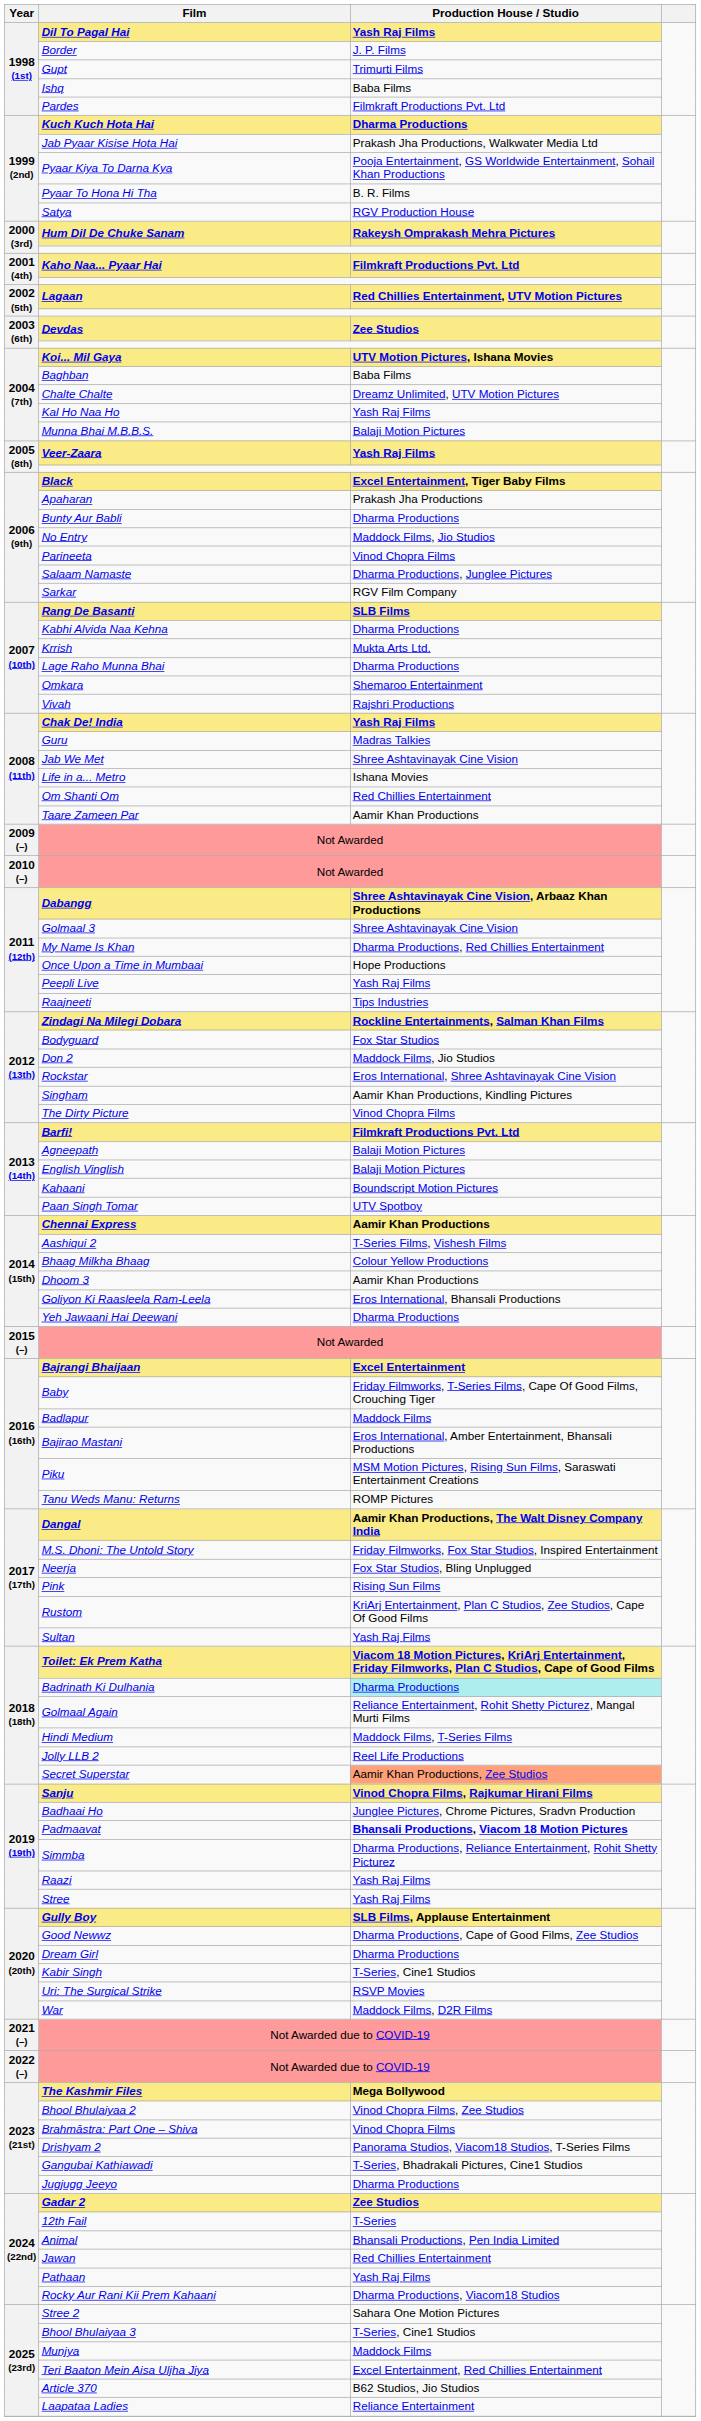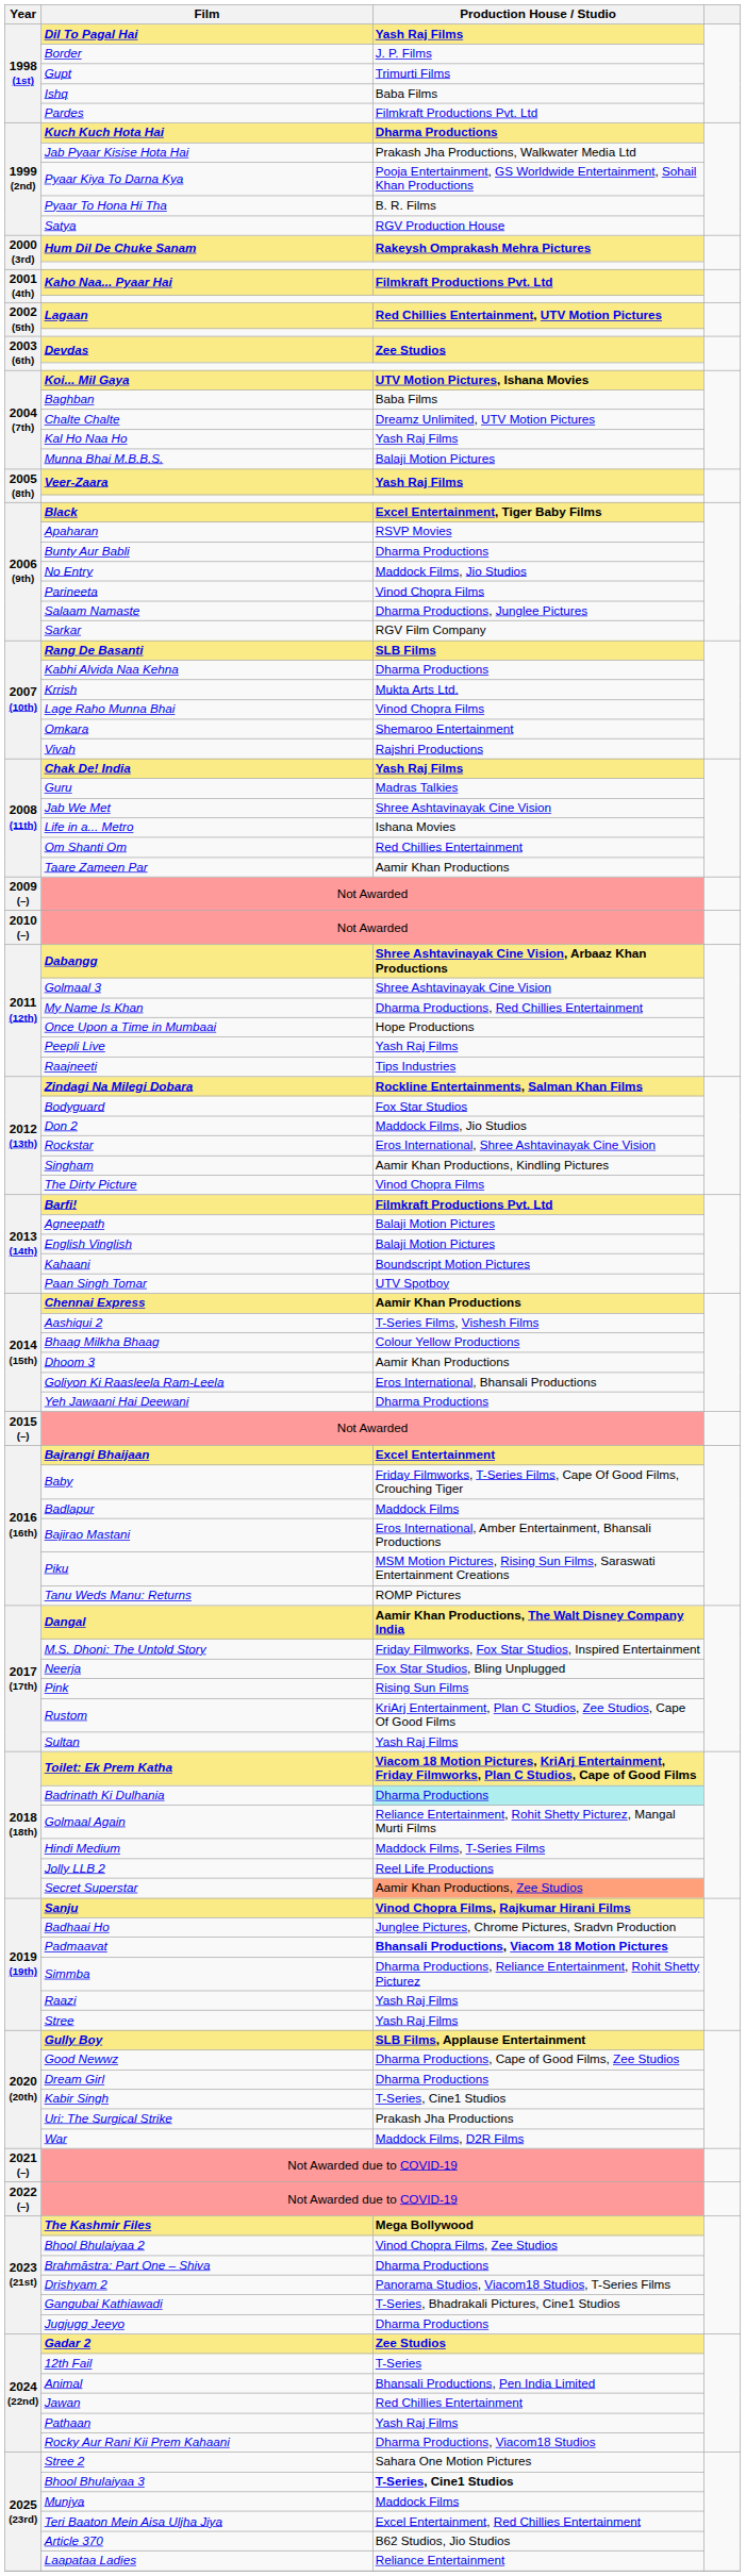Apaharan | Production House / Studio: Prakash Jha Productions -> RSVP Movies
Lage Raho Munna Bhai | Production House / Studio: Dharma Productions -> Vinod Chopra Films
Uri: The Surgical Strike | Production House / Studio: RSVP Movies -> Prakash Jha Productions
Brahmāstra: Part One – Shiva | Production House / Studio: Vinod Chopra Films -> Dharma Productions
Bhool Bhulaiyaa 3 | Production House / Studio: normal -> bold
